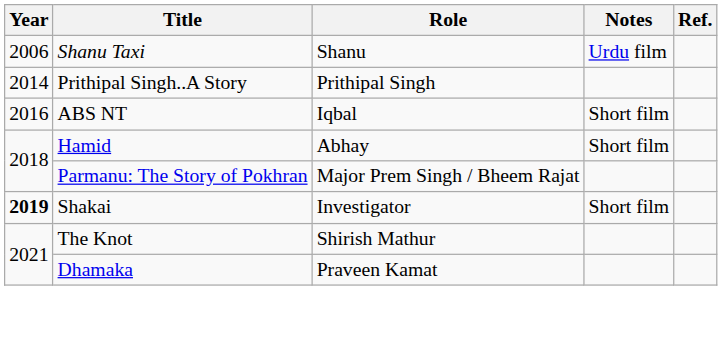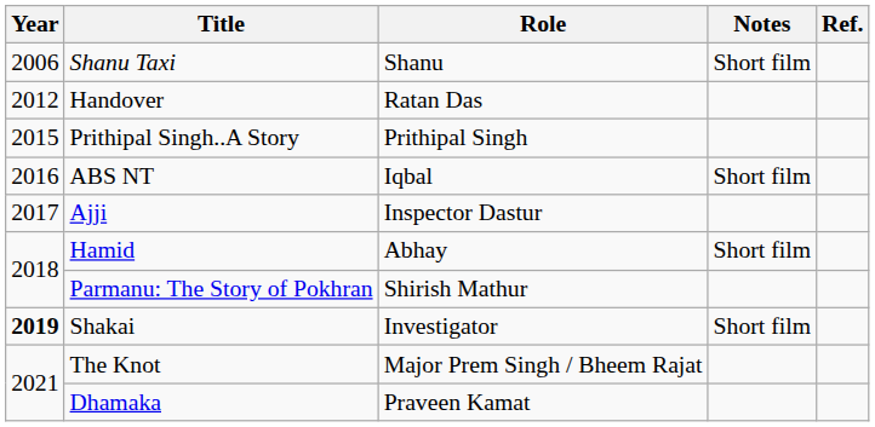Shanu Taxi | Notes: Urdu film -> Short film
+ row: 2012 | Handover | Ratan Das
Prithipal Singh..A Story | Year: 2014 -> 2015
+ row: 2017 | Ajji | Inspector Dastur
Parmanu: The Story of Pokhran | Role: Major Prem Singh / Bheem Rajat -> Shirish Mathur
The Knot | Role: Shirish Mathur -> Major Prem Singh / Bheem Rajat
